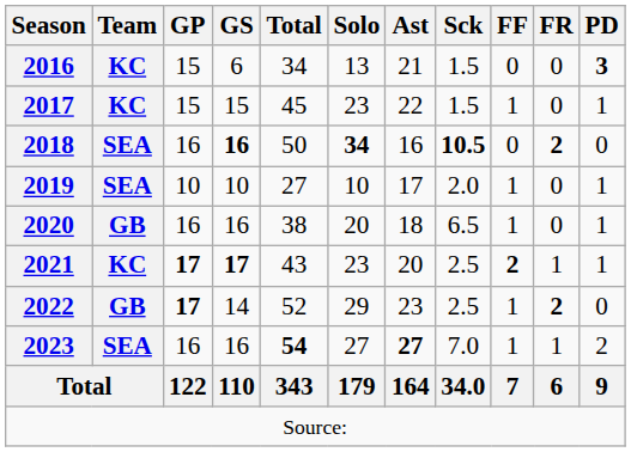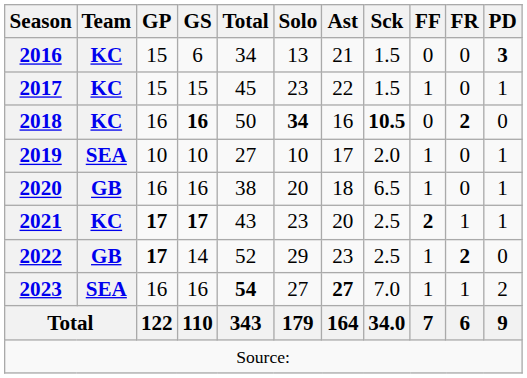2018 | Team: SEA -> KC
